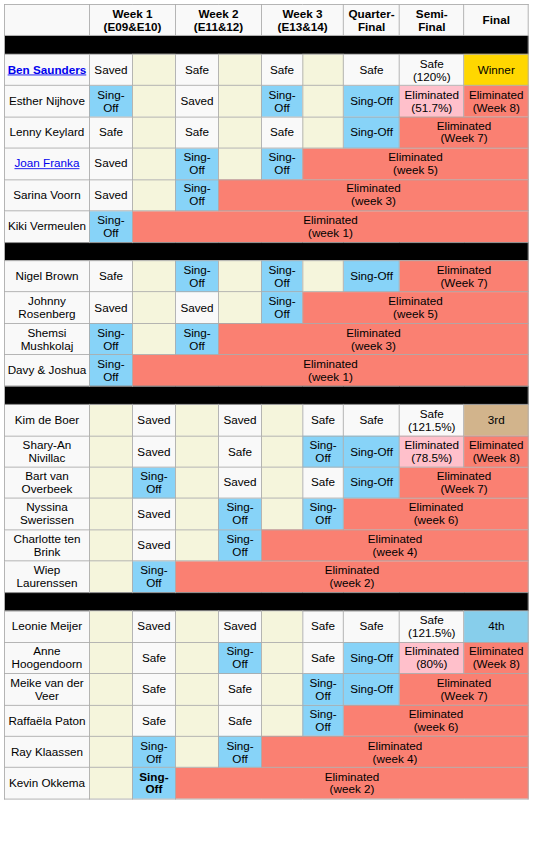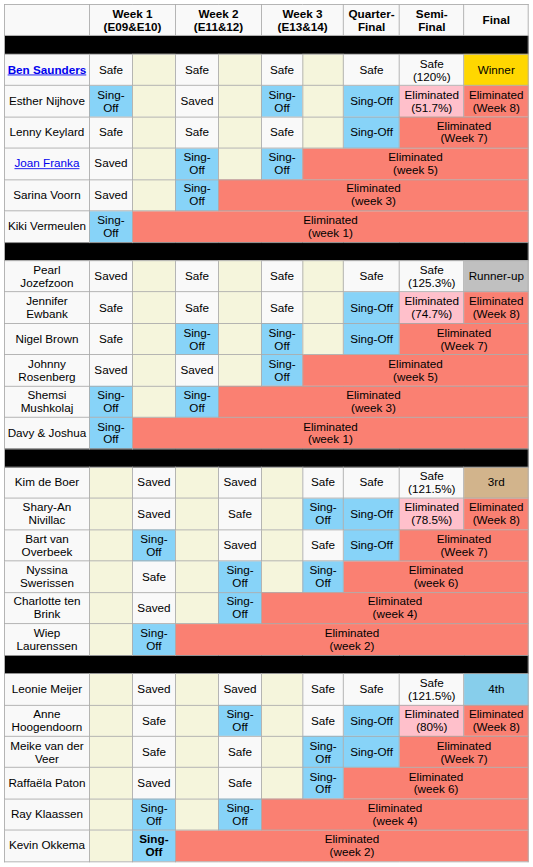Ben Saunders | column 2: Saved -> Safe
+ row: Pearl Jozefzoon | Saved | Safe | Safe | Safe | Safe (125.3%) | Runner-up
+ row: Jennifer Ewbank | Safe | Safe | Safe | Sing-Off | Eliminated (74.7%) | Eliminated (Week 8)
Nyssina Swerissen | column 3: Saved -> Safe
Raffaëla Paton | column 3: Safe -> Saved
